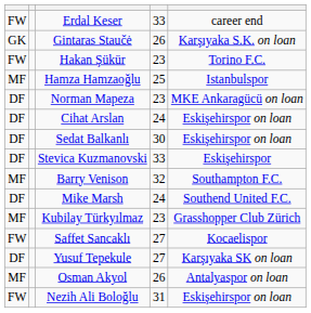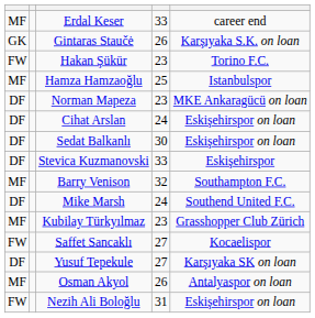Erdal Keser | column 1: FW -> MF
